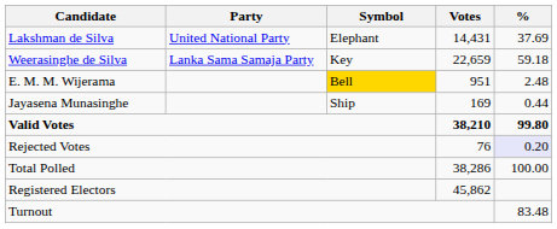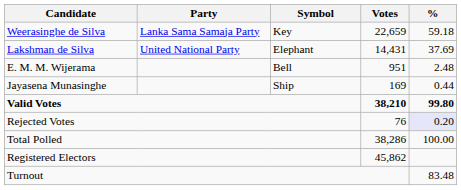rows swapped: Weerasinghe de Silva <-> Lakshman de Silva
E. M. M. Wijerama | Symbol: gold background -> no background
